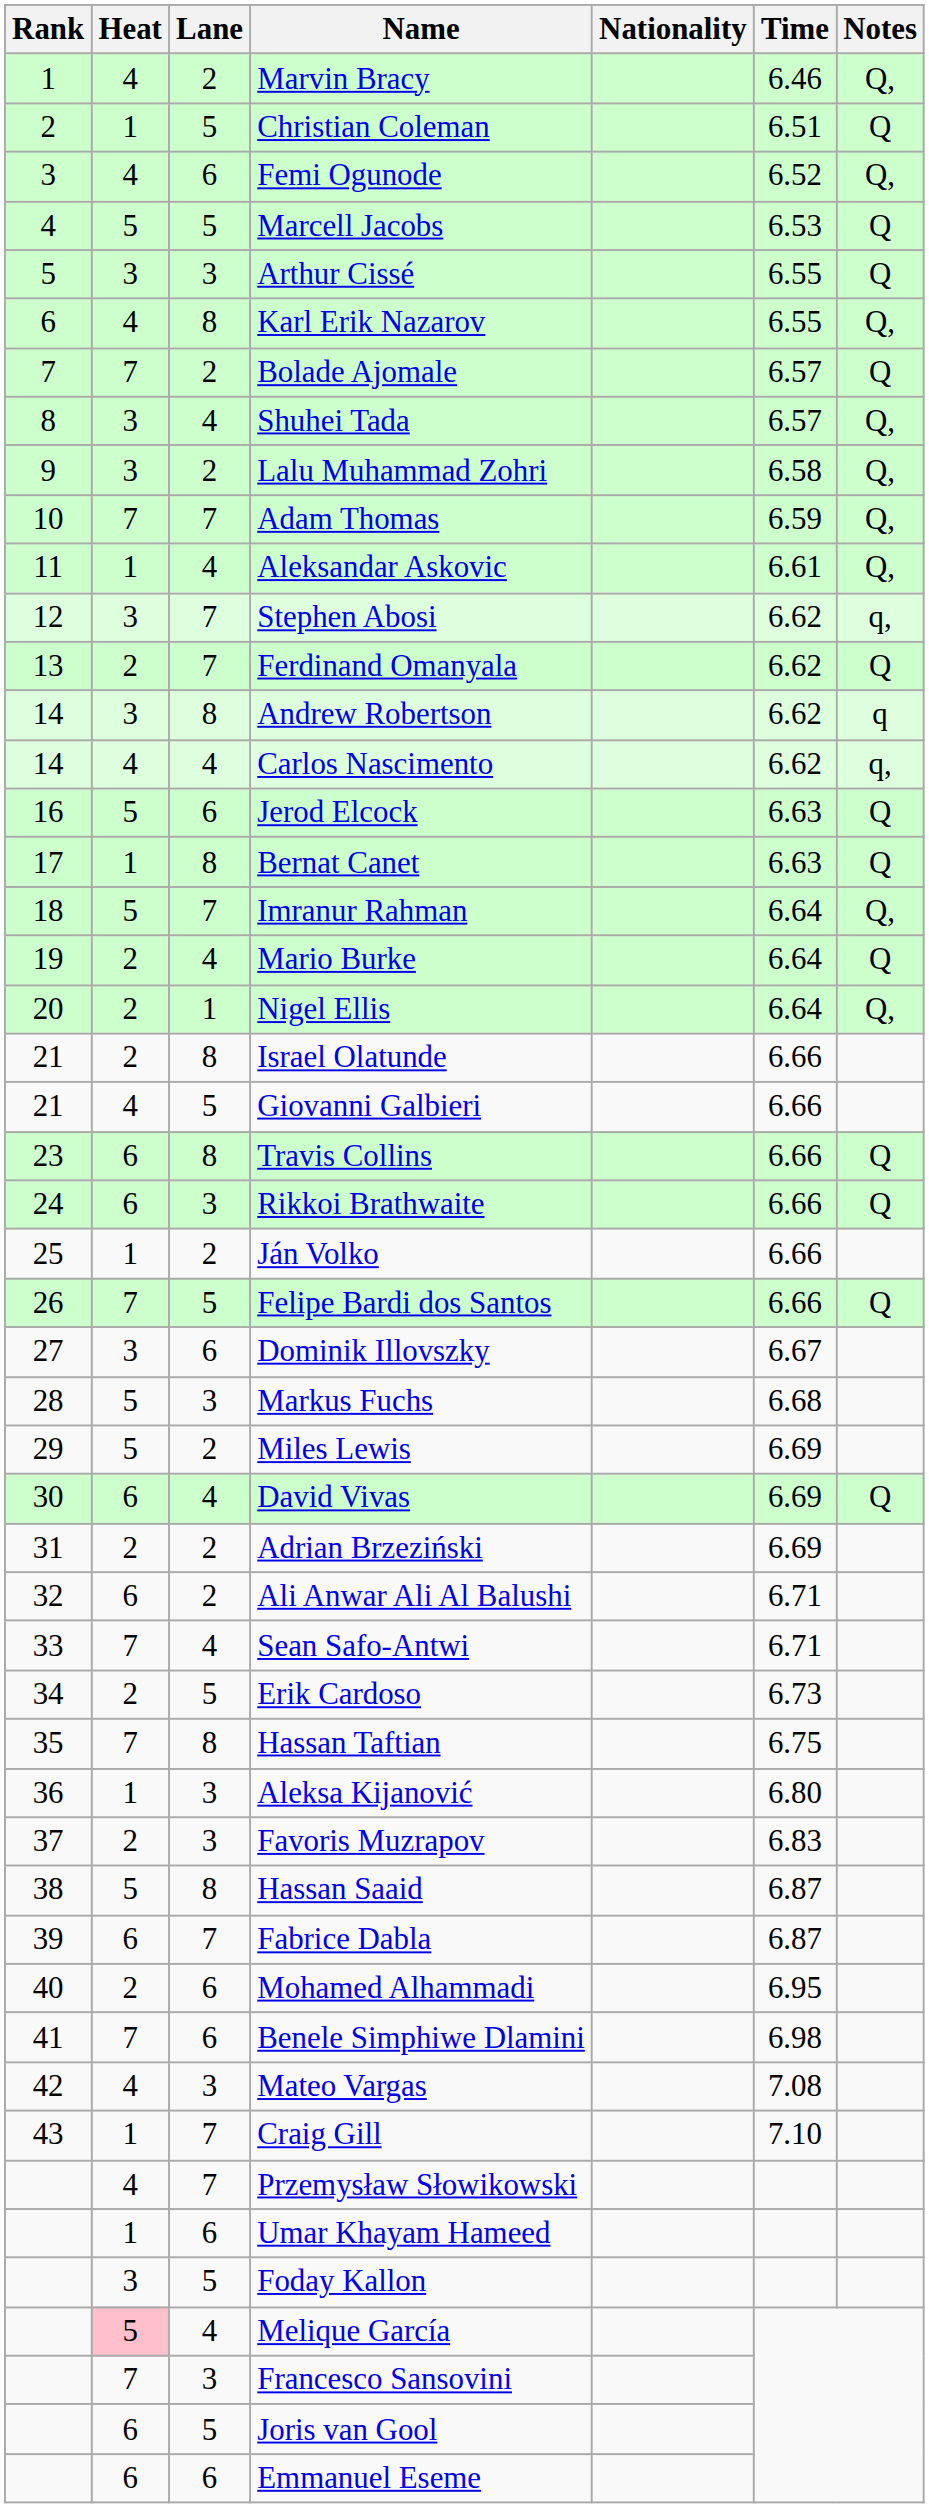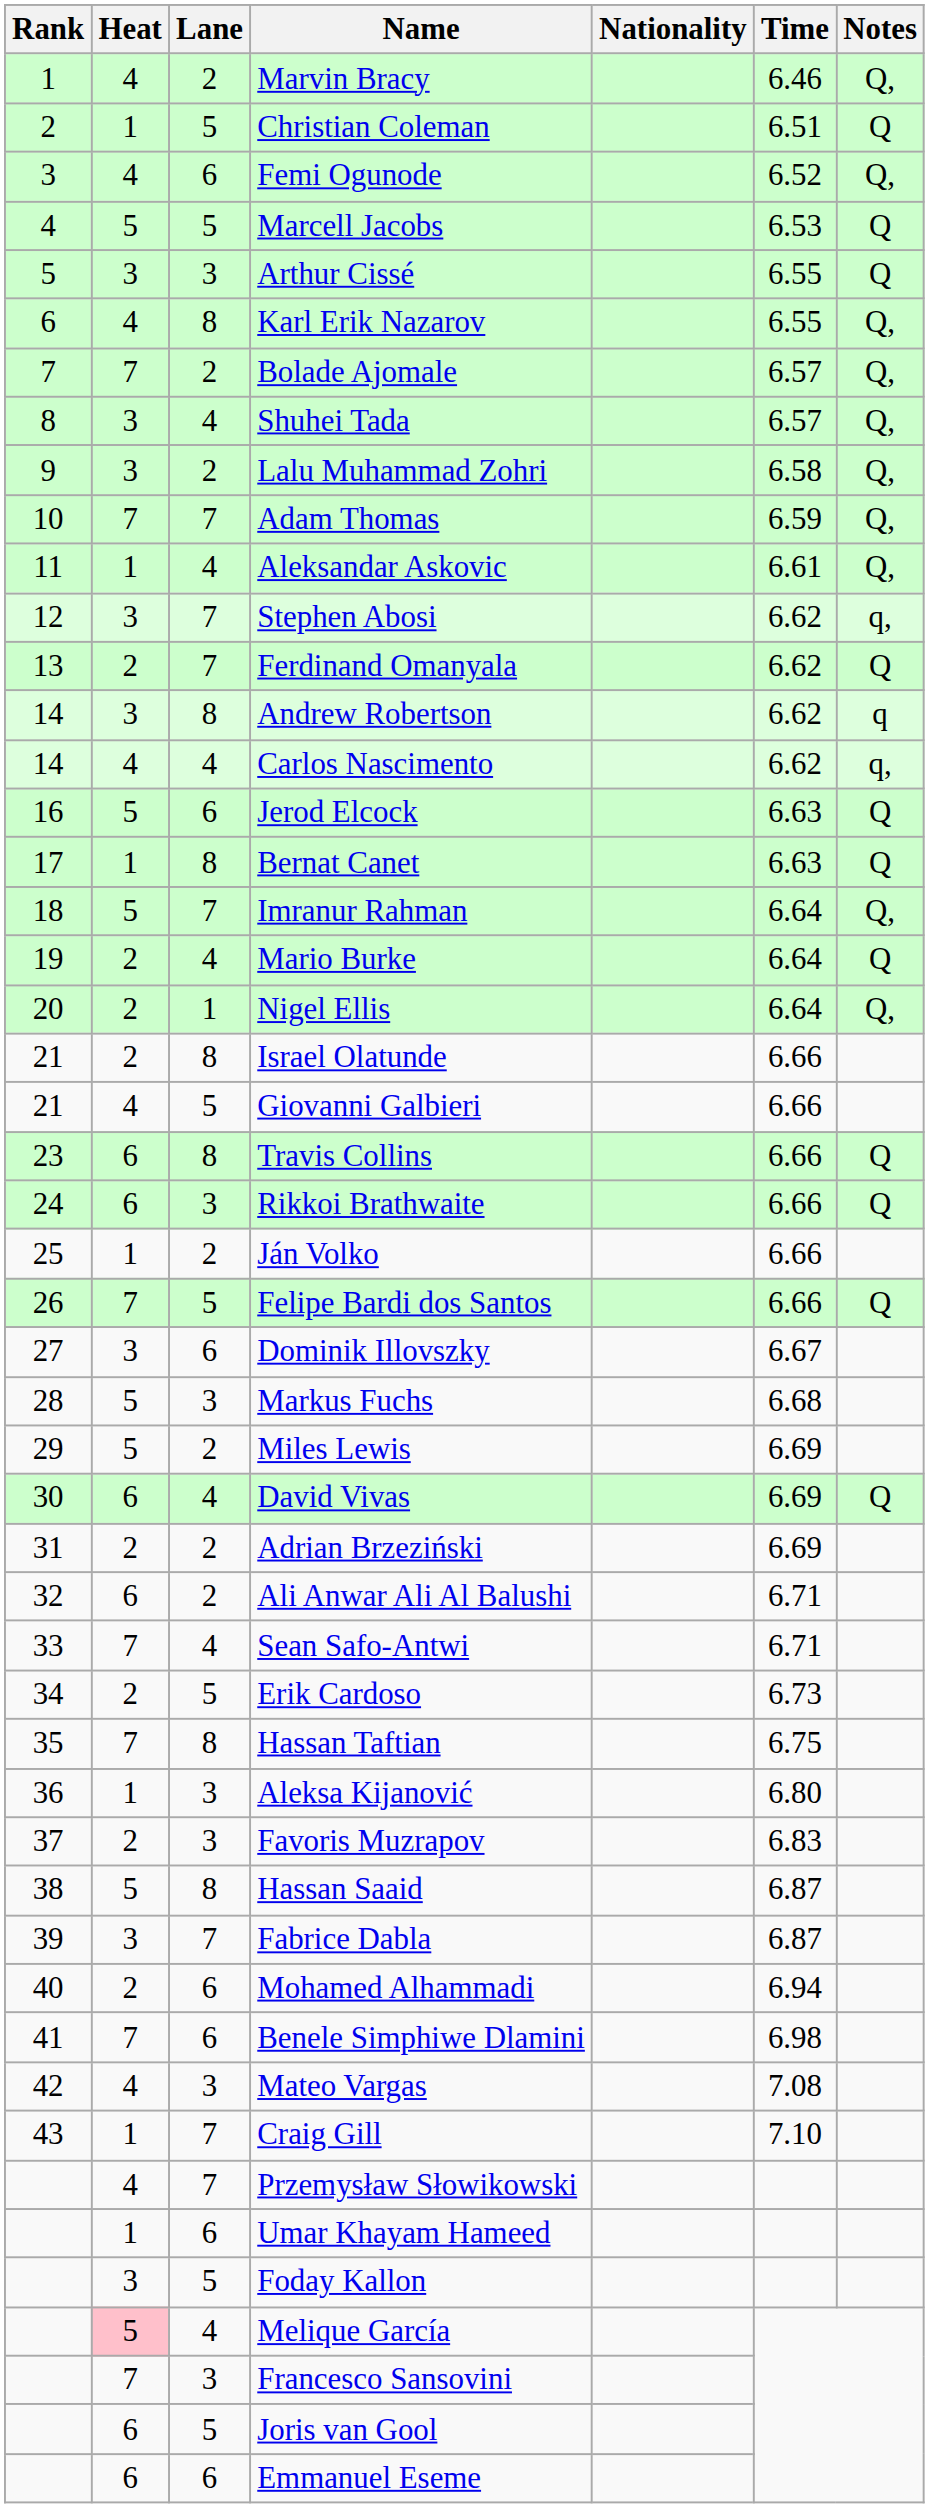Bolade Ajomale | Notes: Q -> Q,
Fabrice Dabla | Heat: 6 -> 3
Mohamed Alhammadi | Time: 6.95 -> 6.94
